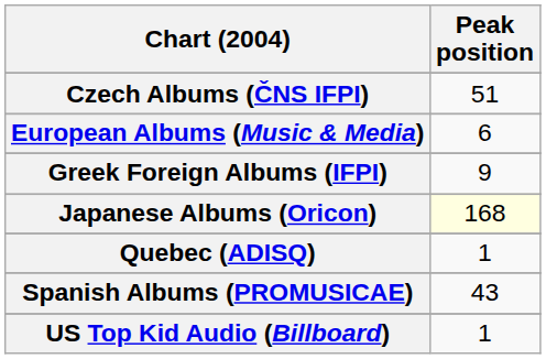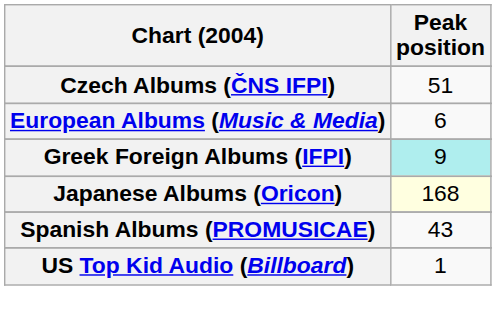Greek Foreign Albums (IFPI) | Peak position: no background -> paleturquoise background
- row: Quebec (ADISQ) | 1
